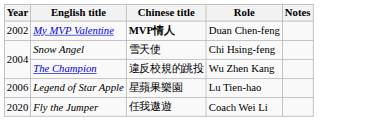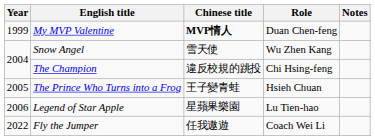My MVP Valentine | Year: 2002 -> 1999
Snow Angel | Role: Chi Hsing-feng -> Wu Zhen Kang
The Champion | Role: Wu Zhen Kang -> Chi Hsing-feng
+ row: 2005 | The Prince Who Turns into a Frog | 王子變青蛙 | Hsieh Chuan
Fly the Jumper | Year: 2020 -> 2022
